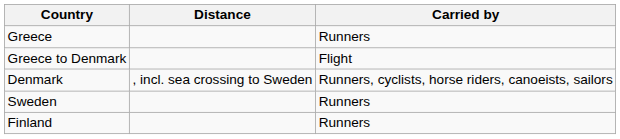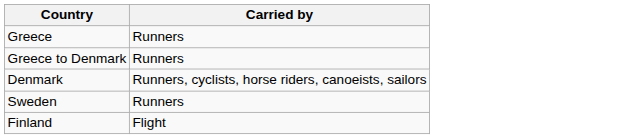- column: Distance | , incl. sea crossing to Sweden
Greece to Denmark | Carried by: Flight -> Runners
Finland | Carried by: Runners -> Flight
